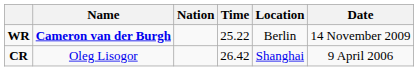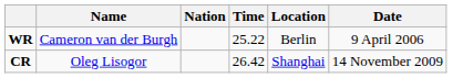WR | Name: bold -> normal
WR | Date: 14 November 2009 -> 9 April 2006
CR | Date: 9 April 2006 -> 14 November 2009
